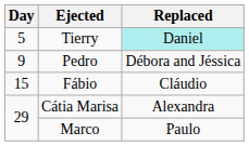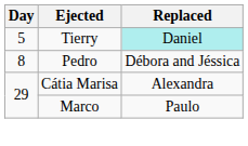Pedro | Day: 9 -> 8
- row: 15 | Fábio | Cláudio
